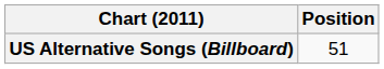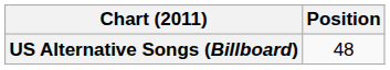US Alternative Songs (Billboard) | Position: 51 -> 48
